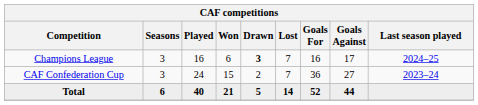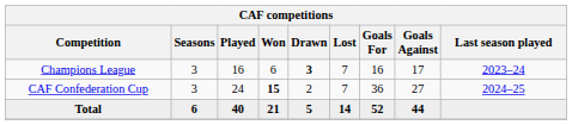Champions League | Last season played: 2024–25 -> 2023–24
CAF Confederation Cup | Won: normal -> bold
CAF Confederation Cup | Last season played: 2023–24 -> 2024–25
